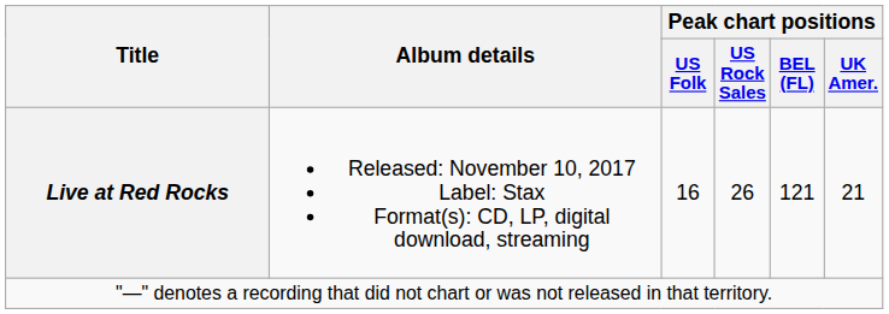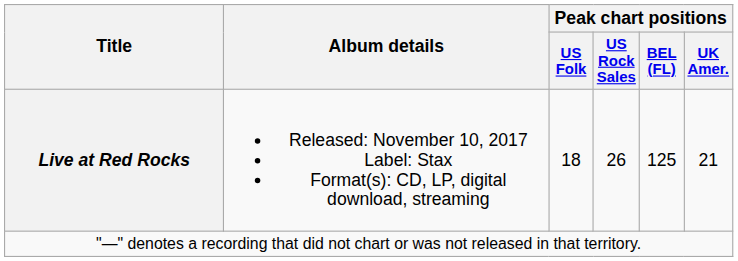Live at Red Rocks | Peak chart positions / US Folk: 16 -> 18
Live at Red Rocks | Peak chart positions / BEL (FL): 121 -> 125
